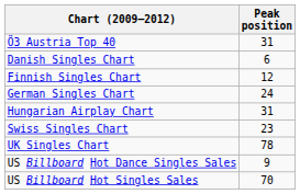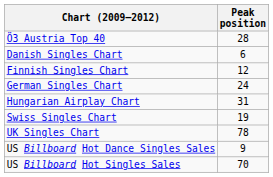Ö3 Austria Top 40 | Peak position: 31 -> 28
Swiss Singles Chart | Peak position: 23 -> 19
